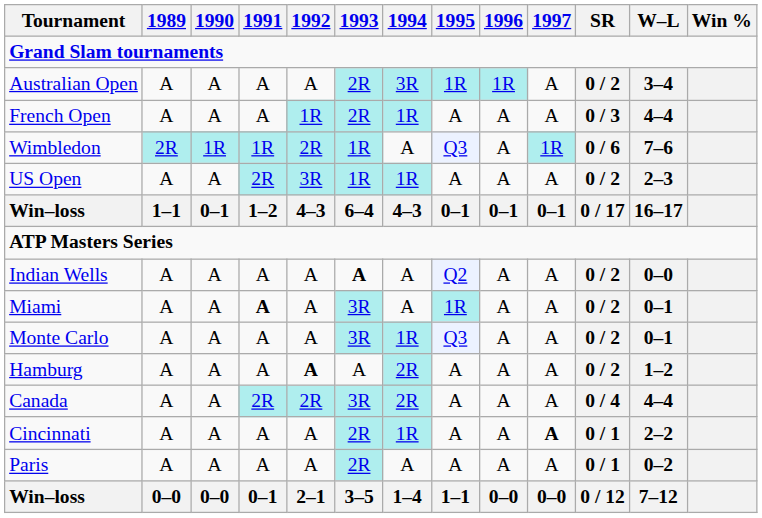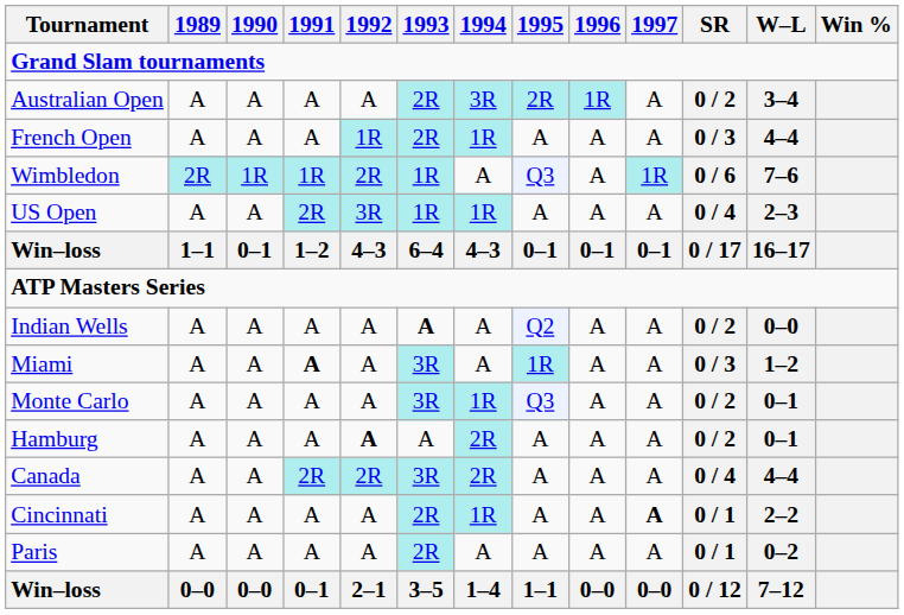Australian Open | 1995: 1R -> 2R
US Open | SR: 0 / 2 -> 0 / 4
Miami | SR: 0 / 2 -> 0 / 3
Miami | W–L: 0–1 -> 1–2
Hamburg | W–L: 1–2 -> 0–1
